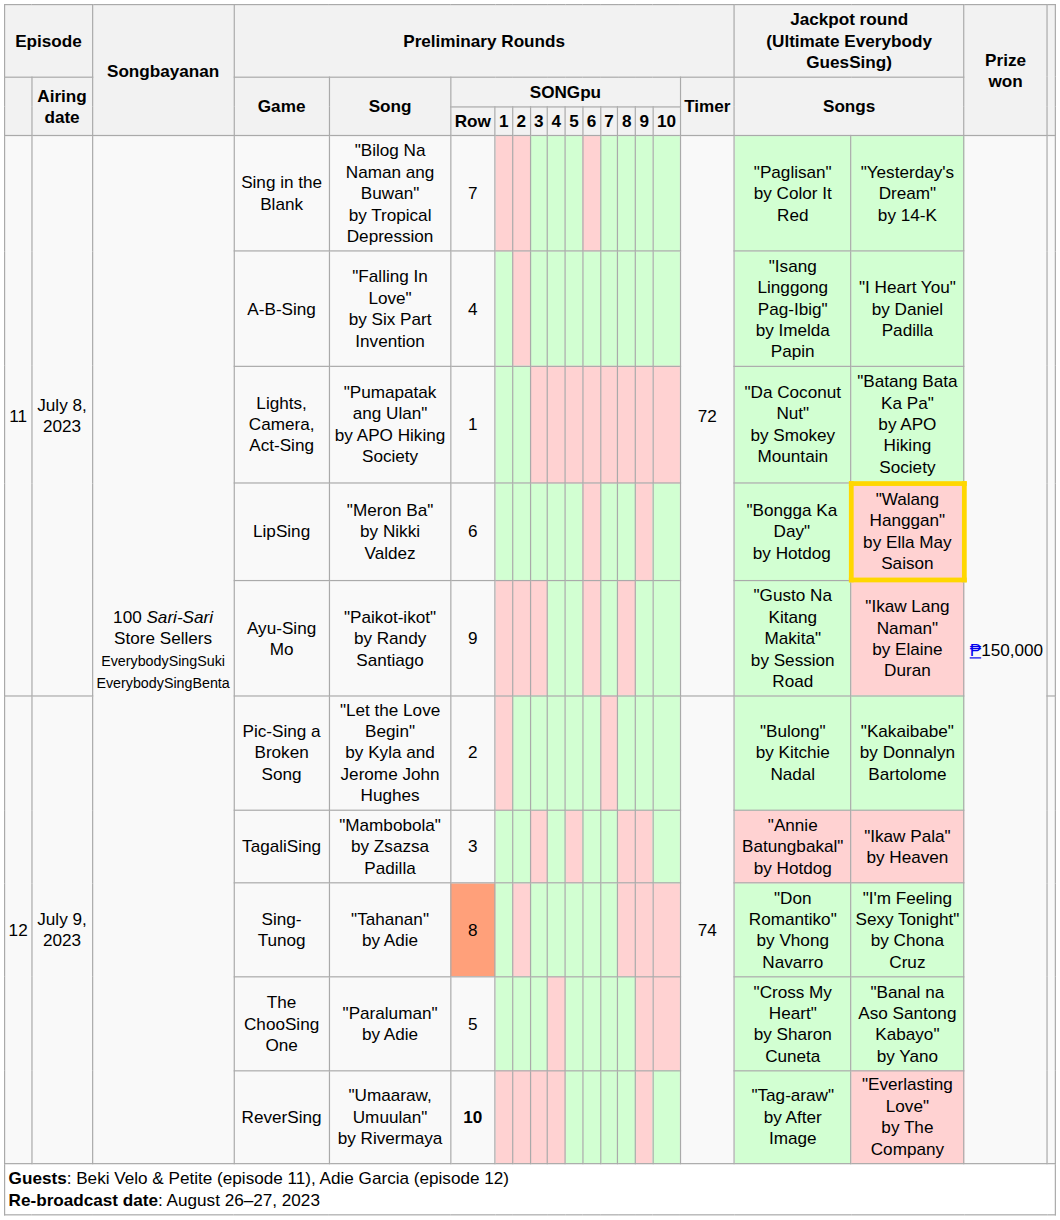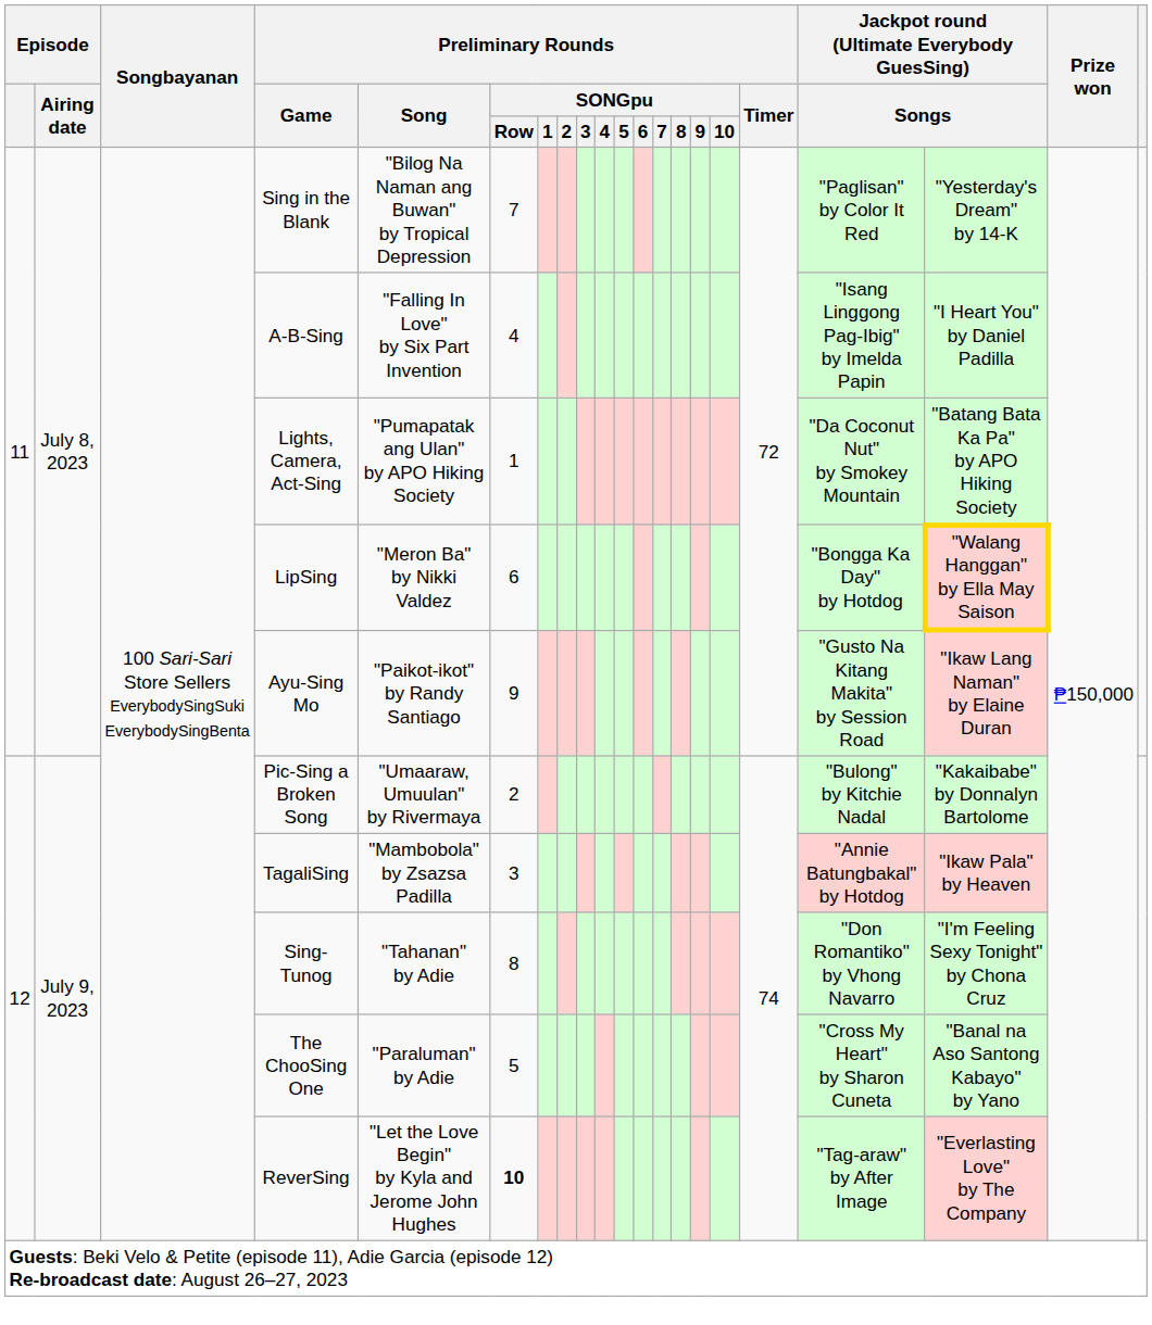Pic-Sing a Broken Song | Preliminary Rounds / Song: "Let the Love Begin" by Kyla and Jerome John Hughes -> "Umaaraw, Umuulan" by Rivermaya
Sing-Tunog | Preliminary Rounds / SONGpu / Row: lightsalmon background -> no background
ReverSing | Preliminary Rounds / Song: "Umaaraw, Umuulan" by Rivermaya -> "Let the Love Begin" by Kyla and Jerome John Hughes
